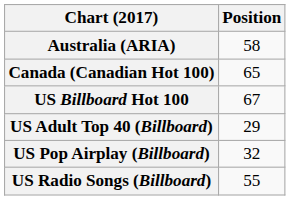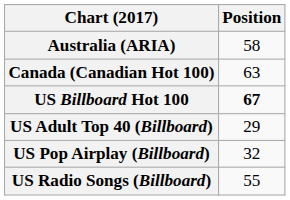Canada (Canadian Hot 100) | Position: 65 -> 63
US Billboard Hot 100 | Position: normal -> bold
